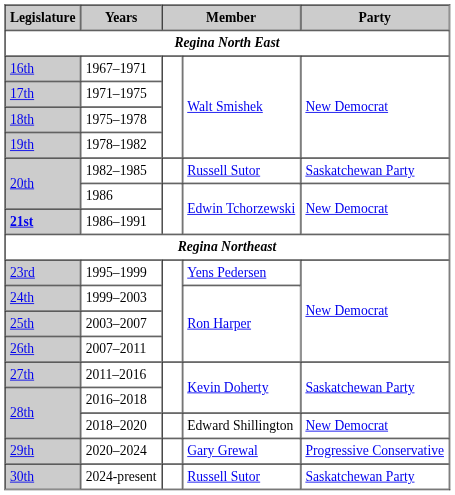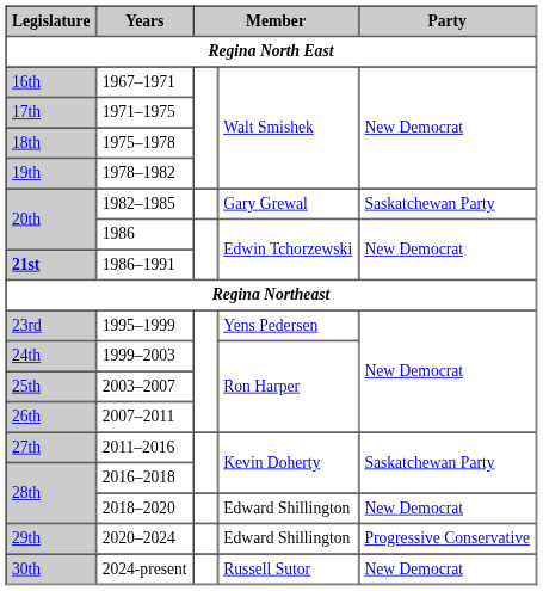1982–1985 | column 4: Russell Sutor -> Gary Grewal
2020–2024 | column 4: Gary Grewal -> Edward Shillington
2024-present | Party: Saskatchewan Party -> New Democrat
